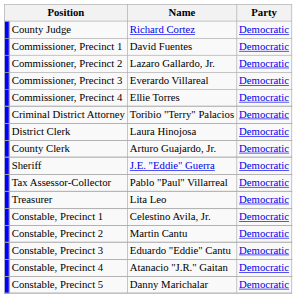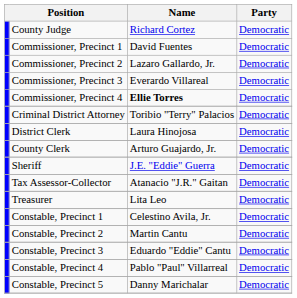Commissioner, Precinct 4 | Name: normal -> bold
Tax Assessor-Collector | Name: Pablo "Paul" Villarreal -> Atanacio "J.R." Gaitan
Constable, Precinct 4 | Name: Atanacio "J.R." Gaitan -> Pablo "Paul" Villarreal
